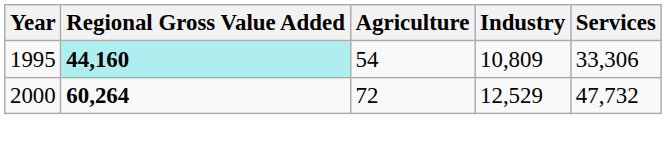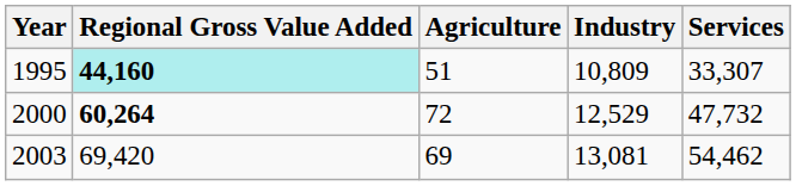1995 | Agriculture: 54 -> 51
1995 | Services: 33,306 -> 33,307
+ row: 2003 | 69,420 | 69 | 13,081 | 54,462
